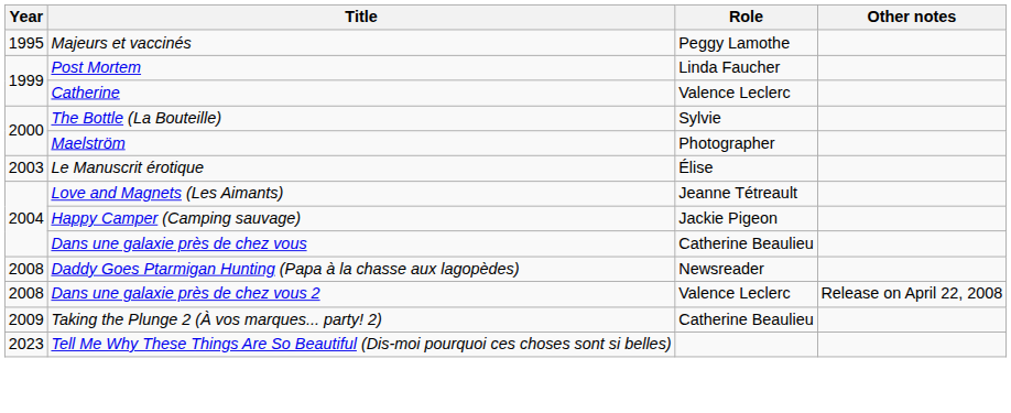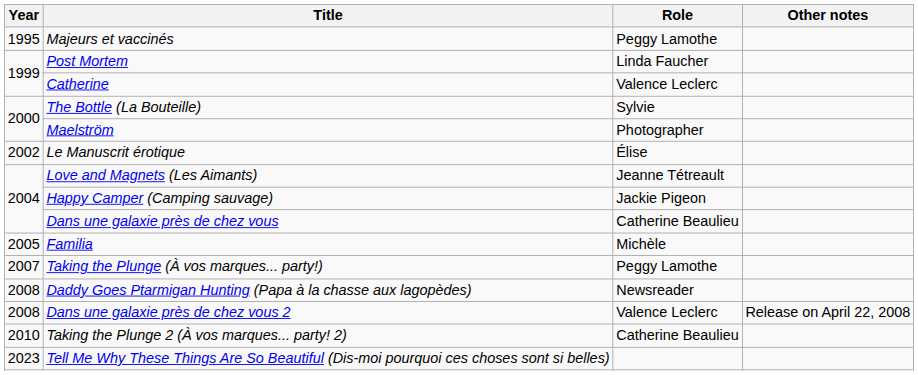Le Manuscrit érotique | Year: 2003 -> 2002
+ row: 2005 | Familia | Michèle
+ row: 2007 | Taking the Plunge (À vos marques... party!) | Peggy Lamothe
Taking the Plunge 2 (À vos marques... party! 2) | Year: 2009 -> 2010
